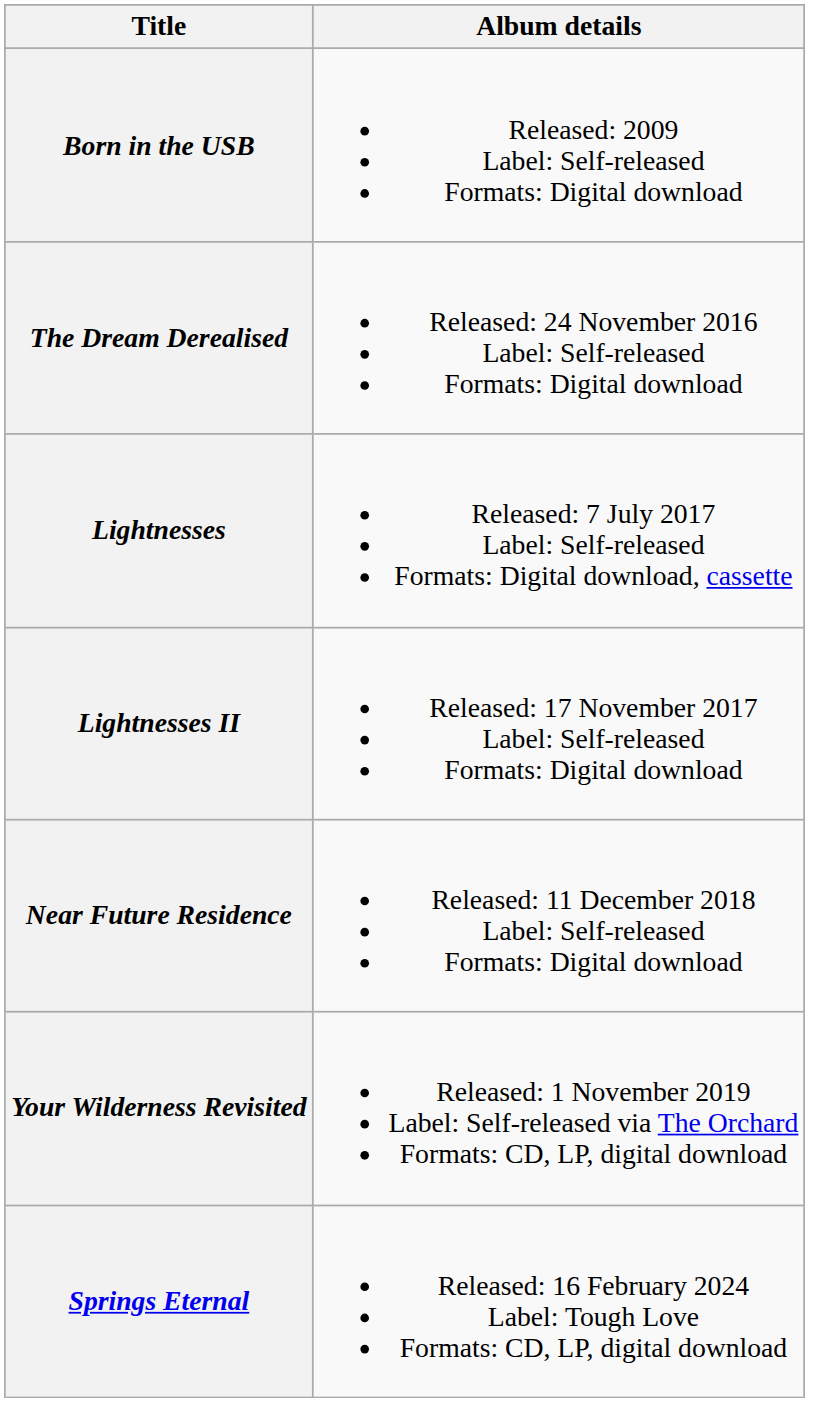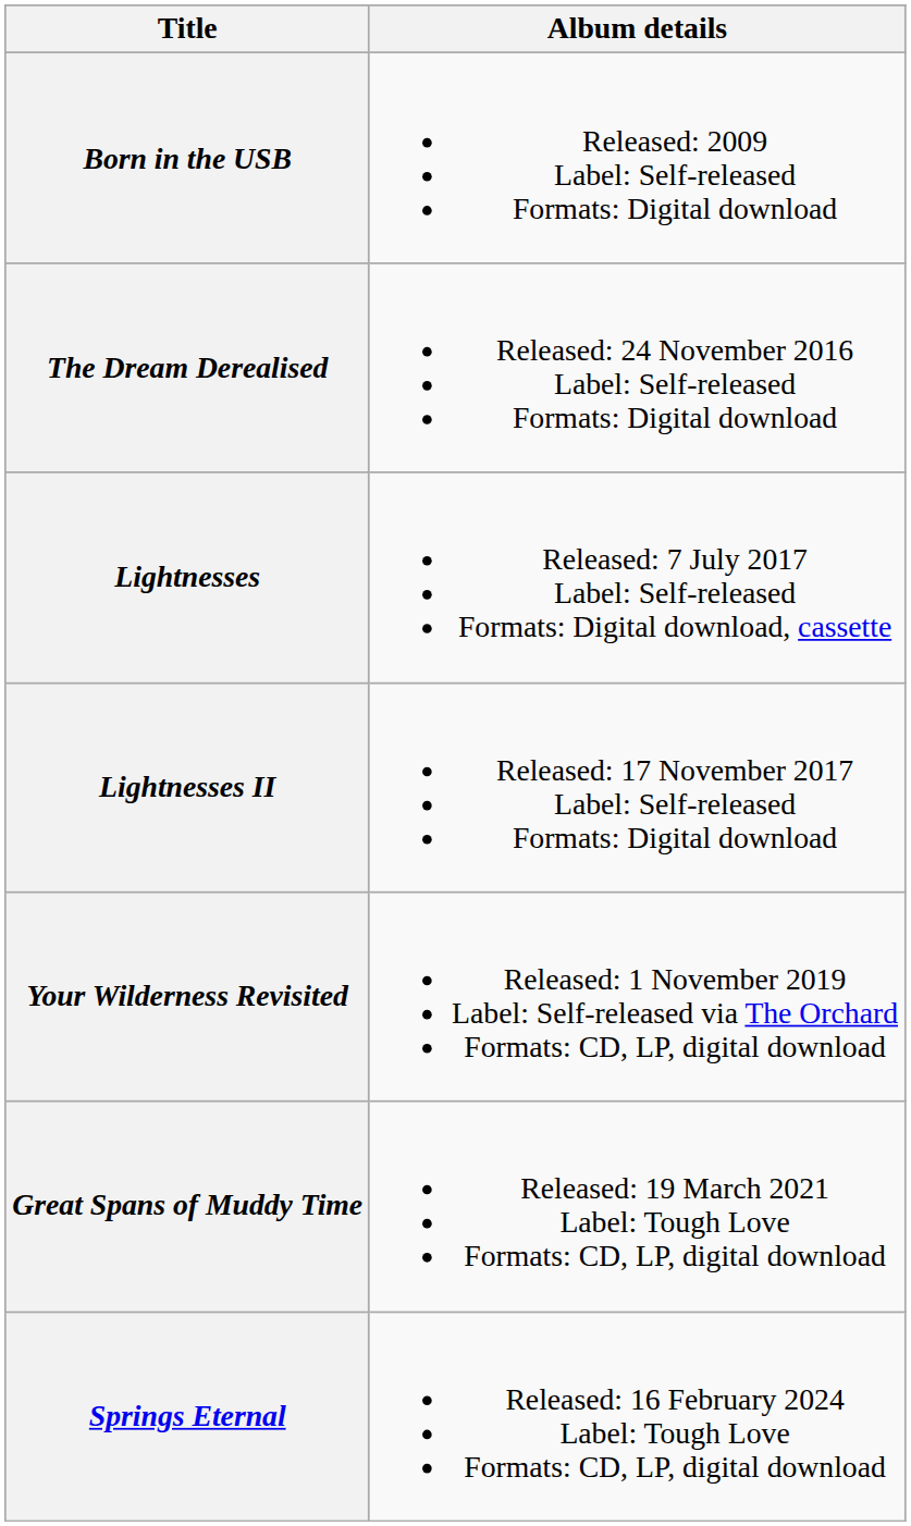- row: Near Future Residence | Released: 11 December 2018 Label: Self-released Formats: Digital download
+ row: Great Spans of Muddy Time | Released: 19 March 2021 Label: Tough Love Formats: CD, LP, digital download
